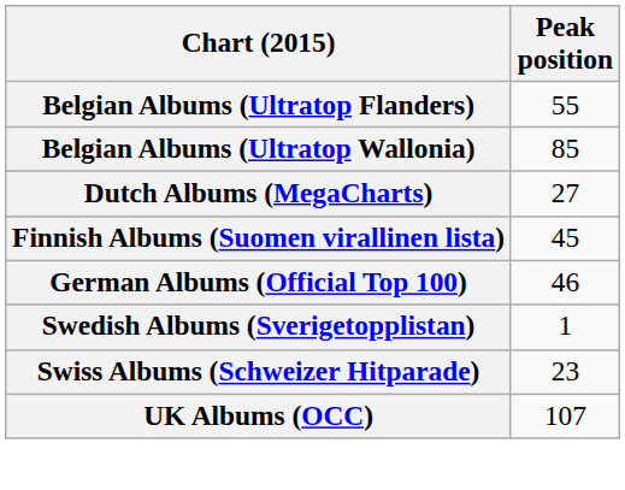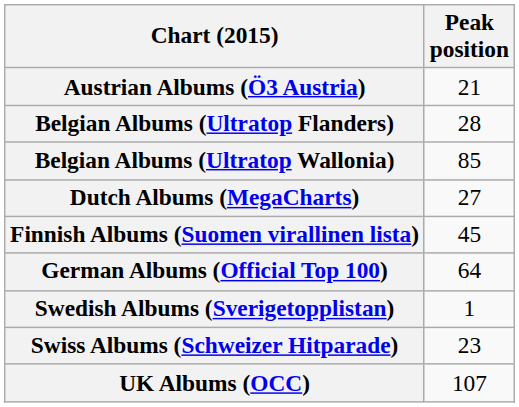+ row: Austrian Albums (Ö3 Austria) | 21
Belgian Albums (Ultratop Flanders) | Peak position: 55 -> 28
German Albums (Official Top 100) | Peak position: 46 -> 64
